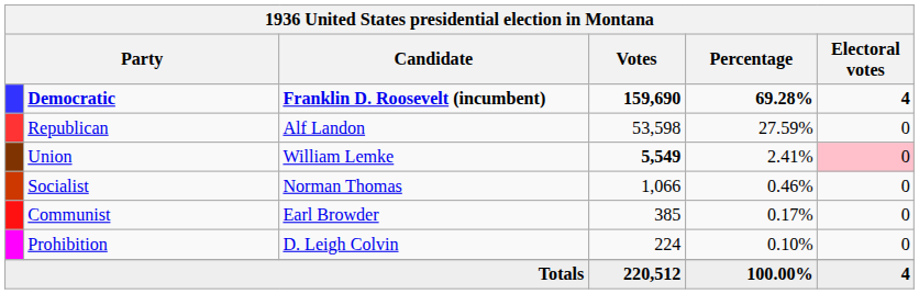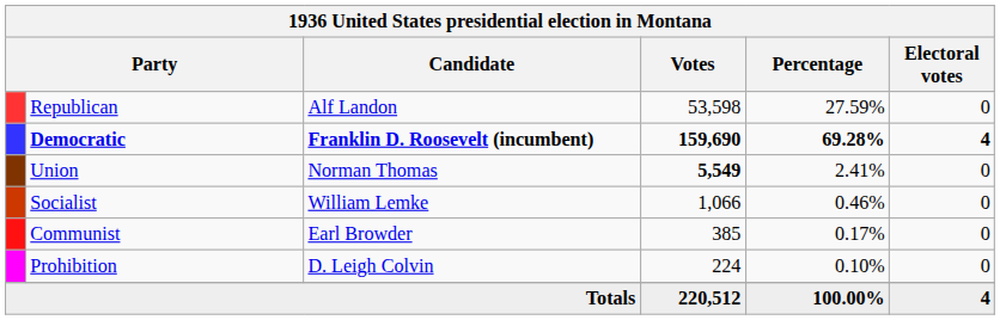rows swapped: Democratic <-> Republican
Union | Candidate: William Lemke -> Norman Thomas
Union | Electoral votes: pink background -> no background
Socialist | Candidate: Norman Thomas -> William Lemke
